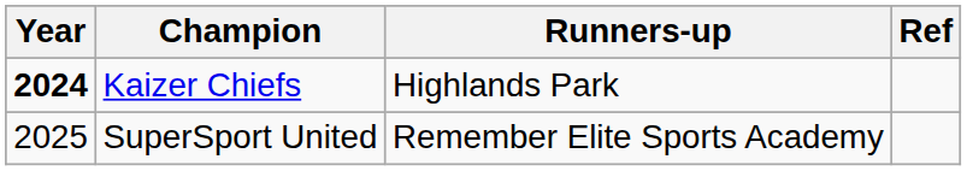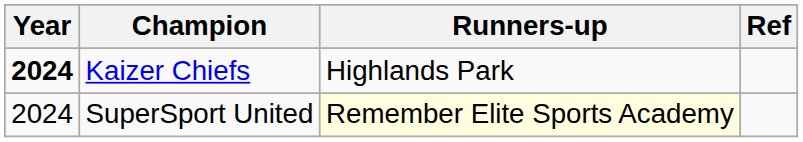SuperSport United | Year: 2025 -> 2024
SuperSport United | Runners-up: no background -> lightyellow background
